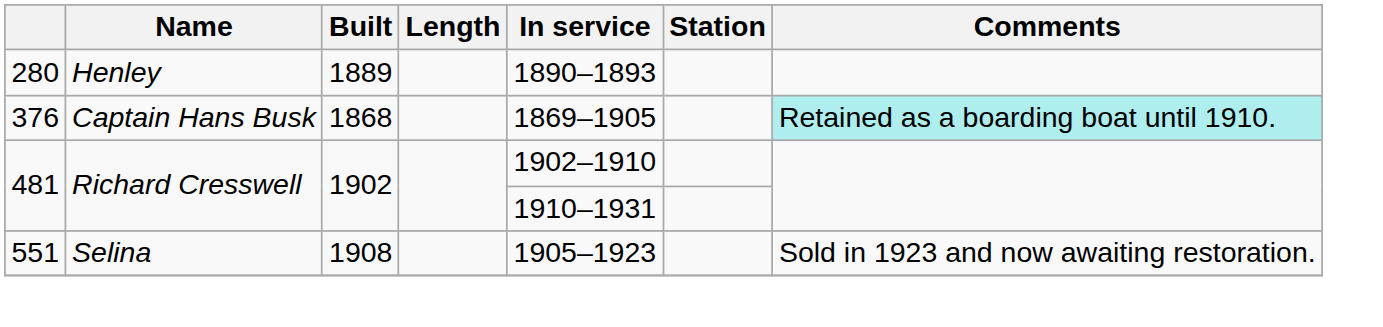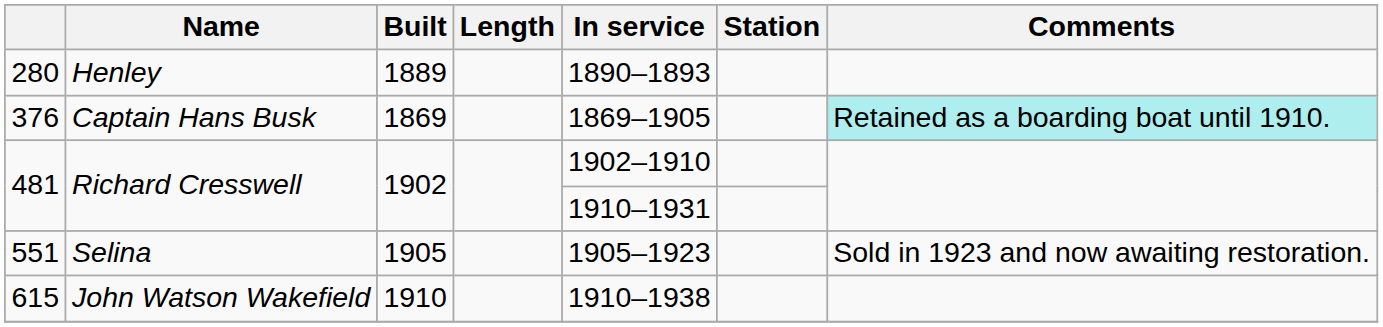376 | Built: 1868 -> 1869
551 | Built: 1908 -> 1905
+ row: 615 | John Watson Wakefield | 1910 | 1910–1938
